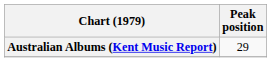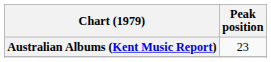Australian Albums (Kent Music Report) | Peak position: 29 -> 23
